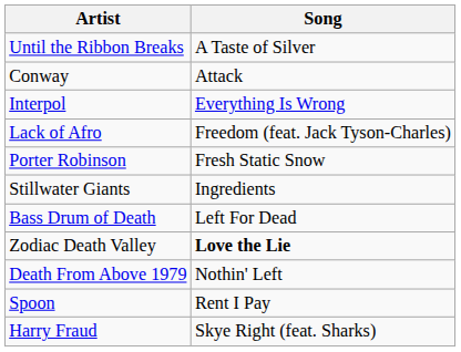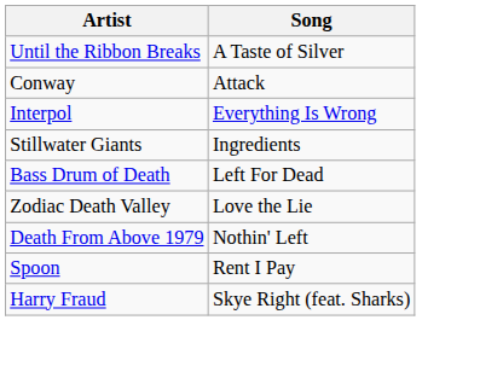- row: Lack of Afro | Freedom (feat. Jack Tyson-Charles)
- row: Porter Robinson | Fresh Static Snow
Zodiac Death Valley | Song: bold -> normal
